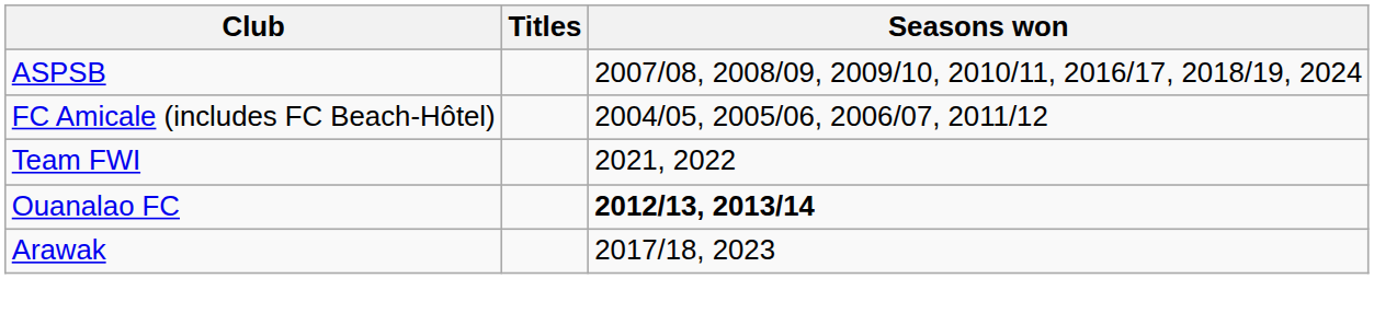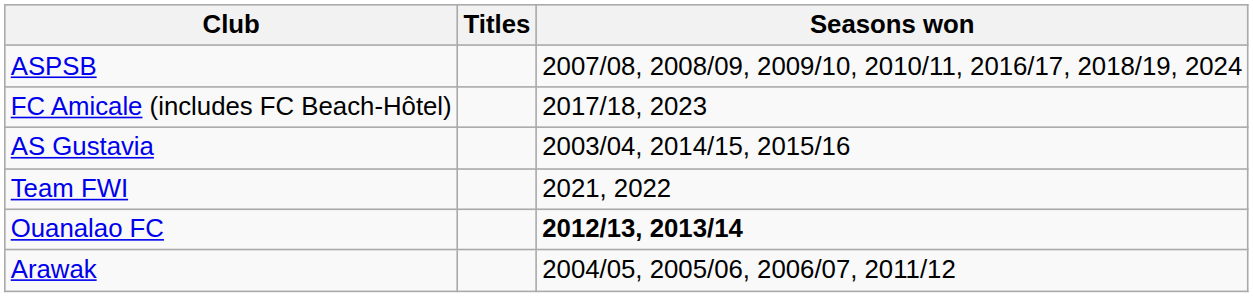FC Amicale (includes FC Beach-Hôtel) | Seasons won: 2004/05, 2005/06, 2006/07, 2011/12 -> 2017/18, 2023
+ row: AS Gustavia | 2003/04, 2014/15, 2015/16
Arawak | Seasons won: 2017/18, 2023 -> 2004/05, 2005/06, 2006/07, 2011/12
